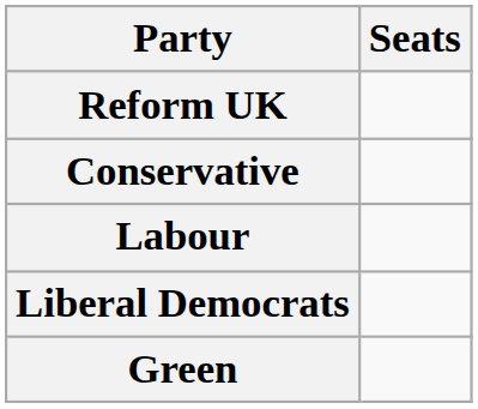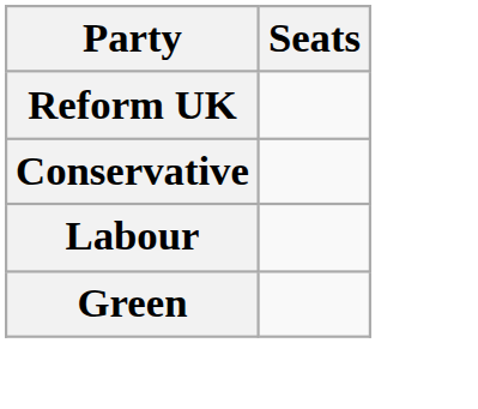- row: Liberal Democrats
